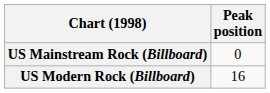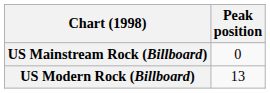US Modern Rock (Billboard) | Peak position: 16 -> 13
